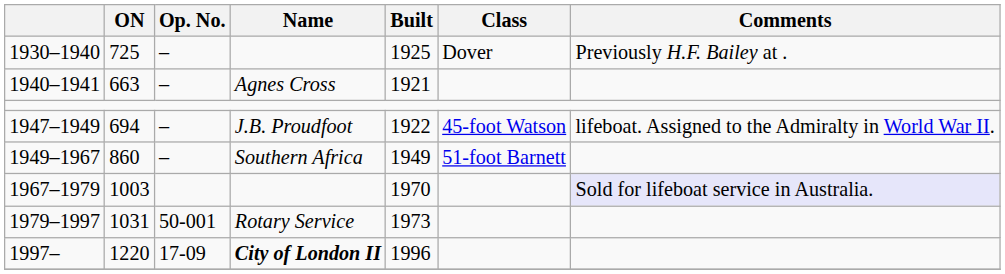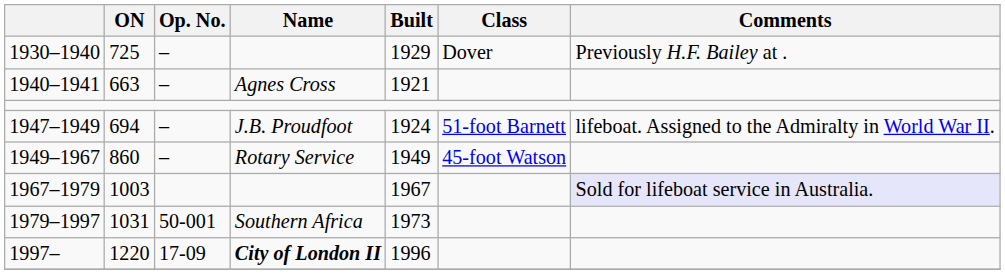1930–1940 | Built: 1925 -> 1929
1947–1949 | Built: 1922 -> 1924
1947–1949 | Class: 45-foot Watson -> 51-foot Barnett
1949–1967 | Name: Southern Africa -> Rotary Service
1949–1967 | Class: 51-foot Barnett -> 45-foot Watson
1967–1979 | Built: 1970 -> 1967
1979–1997 | Name: Rotary Service -> Southern Africa
